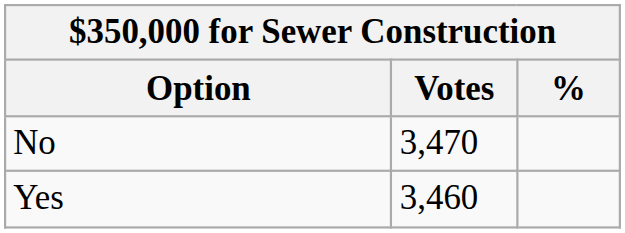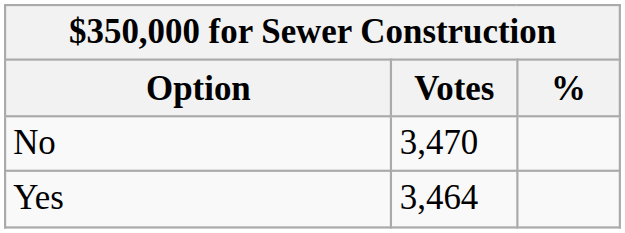Yes | Votes: 3,460 -> 3,464
